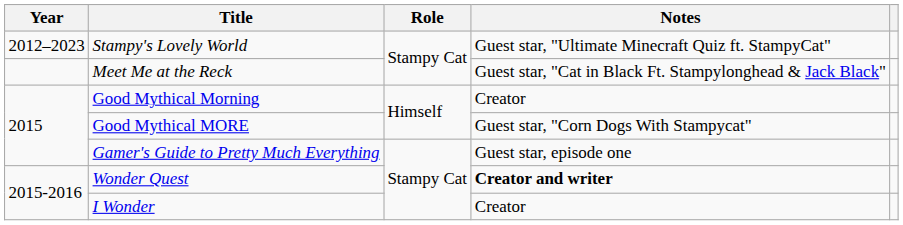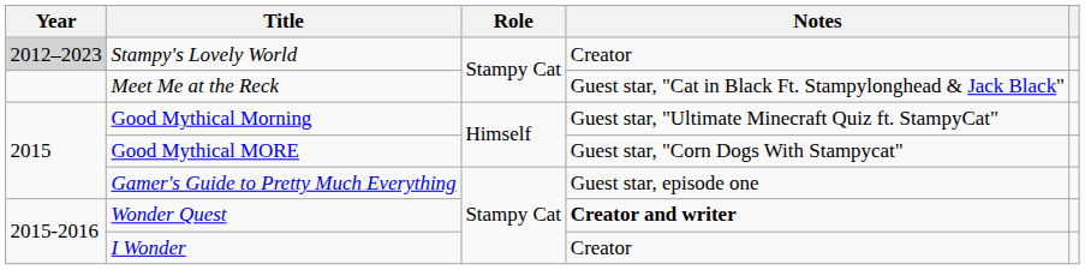Stampy's Lovely World | Year: no background -> lightgrey background
Stampy's Lovely World | Notes: Guest star, "Ultimate Minecraft Quiz ft. StampyCat" -> Creator
Good Mythical Morning | Notes: Creator -> Guest star, "Ultimate Minecraft Quiz ft. StampyCat"
